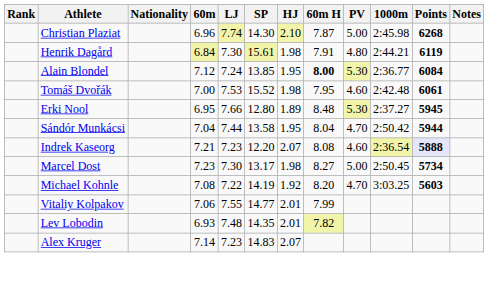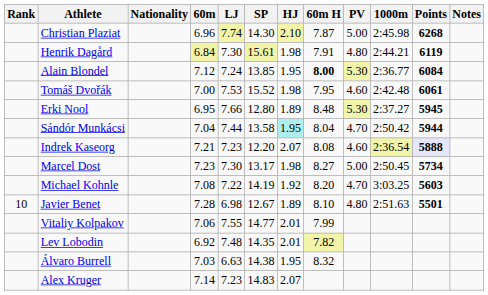Sándór Munkácsi | HJ: no background -> paleturquoise background
+ row: 10 | Javier Benet | 7.28 | 6.98 | 12.67 | 1.89 | 8.10 | 4.80 | 2:51.63 | 5501
Lev Lobodin | 60m: 6.93 -> 6.92
+ row: Álvaro Burrell | 7.03 | 6.63 | 14.38 | 1.95 | 8.32
